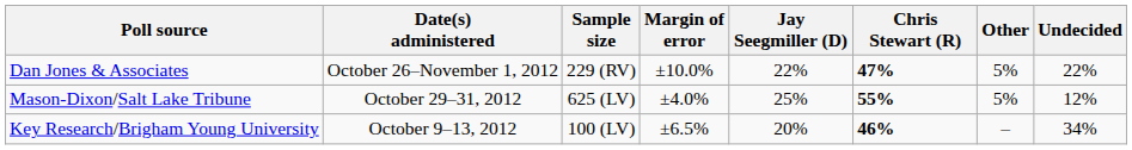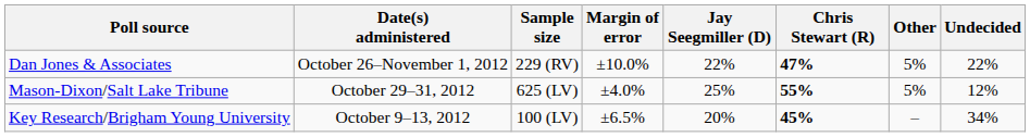Key Research/Brigham Young University | Chris Stewart (R): 46% -> 45%
